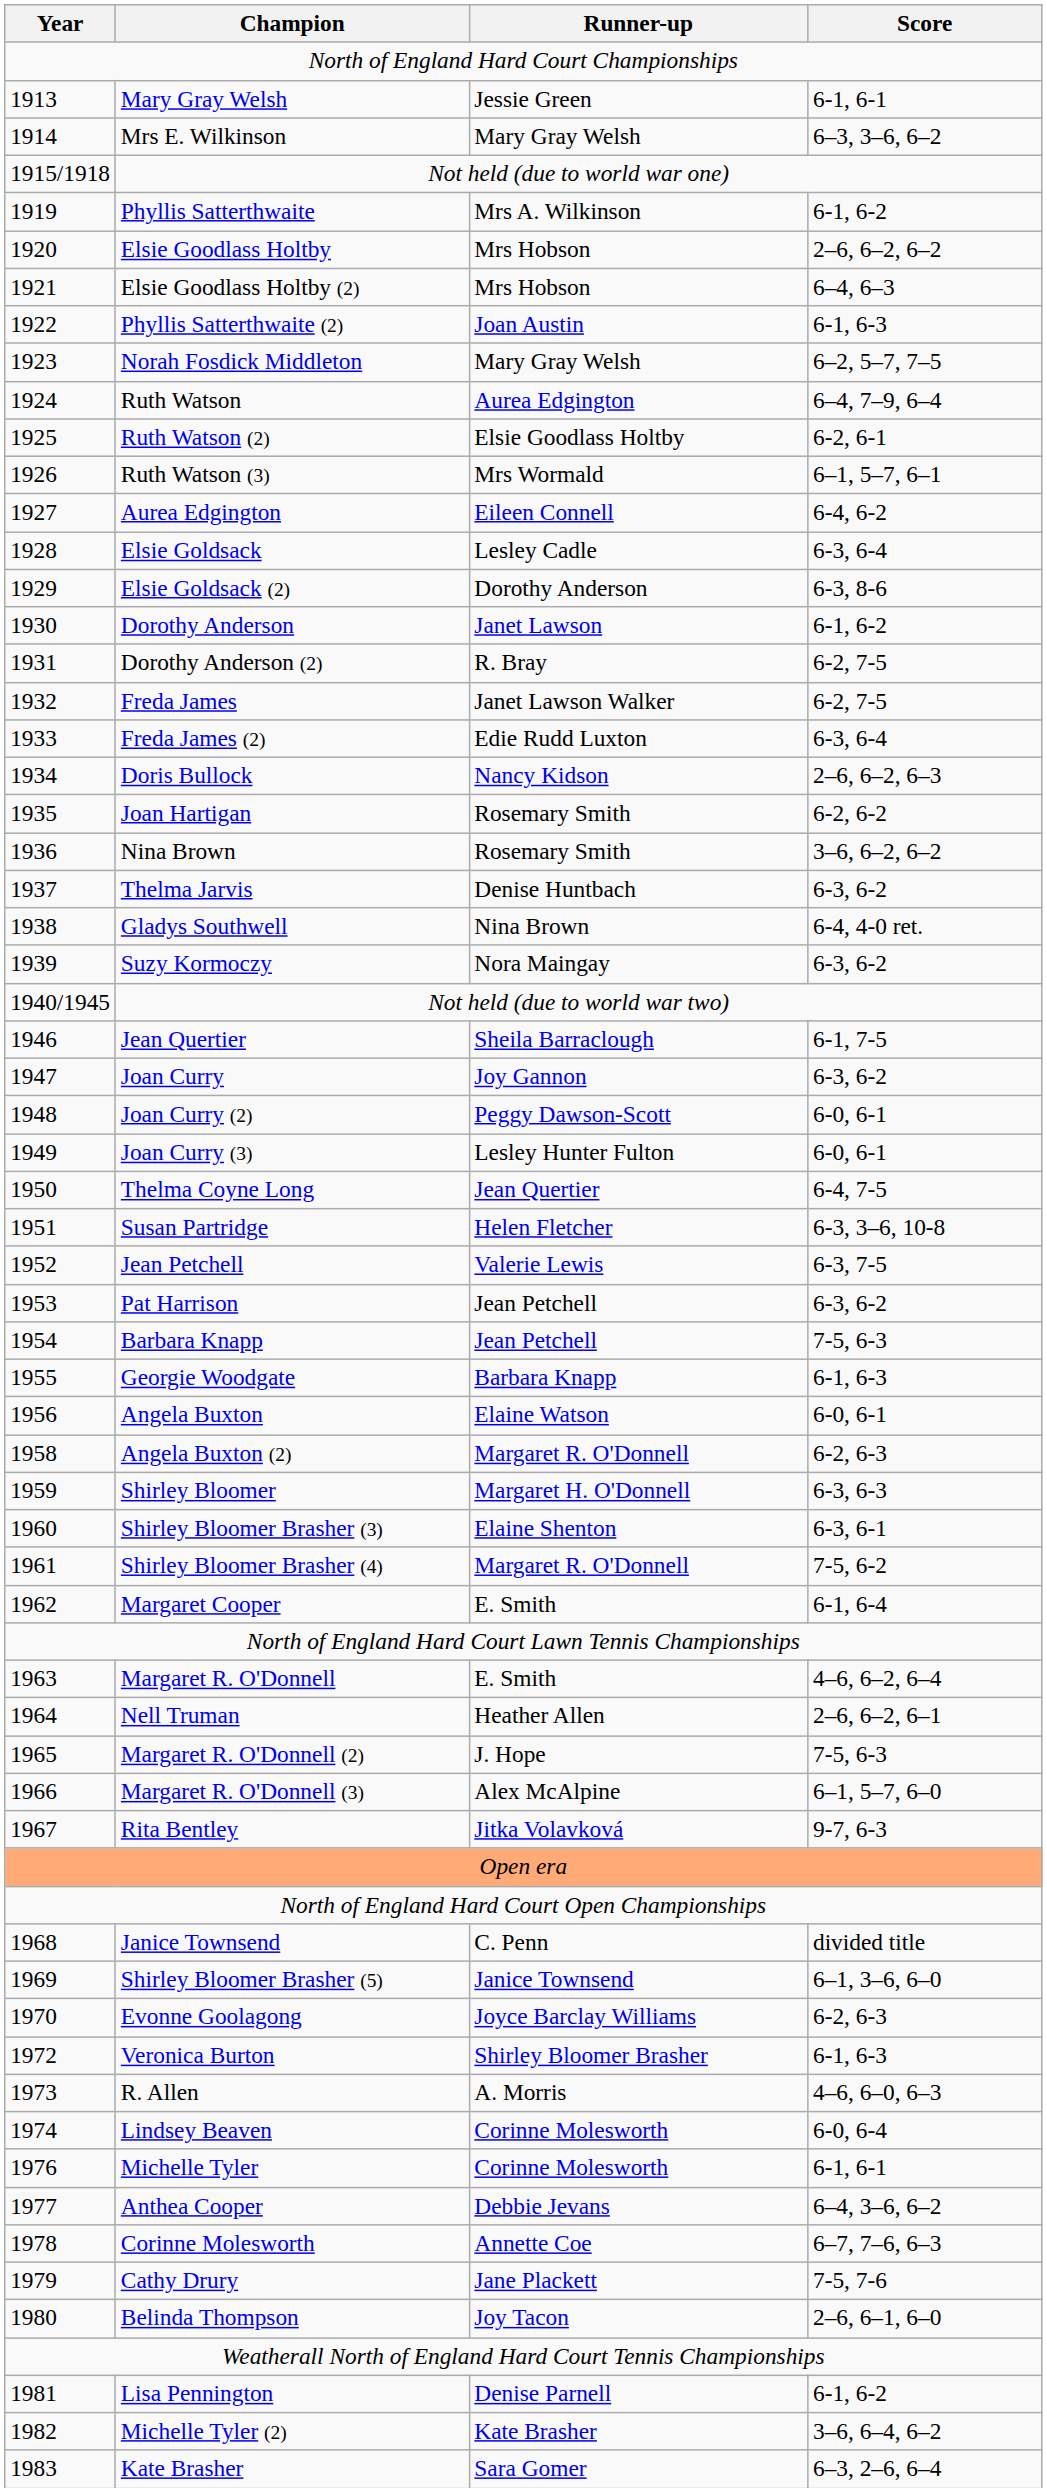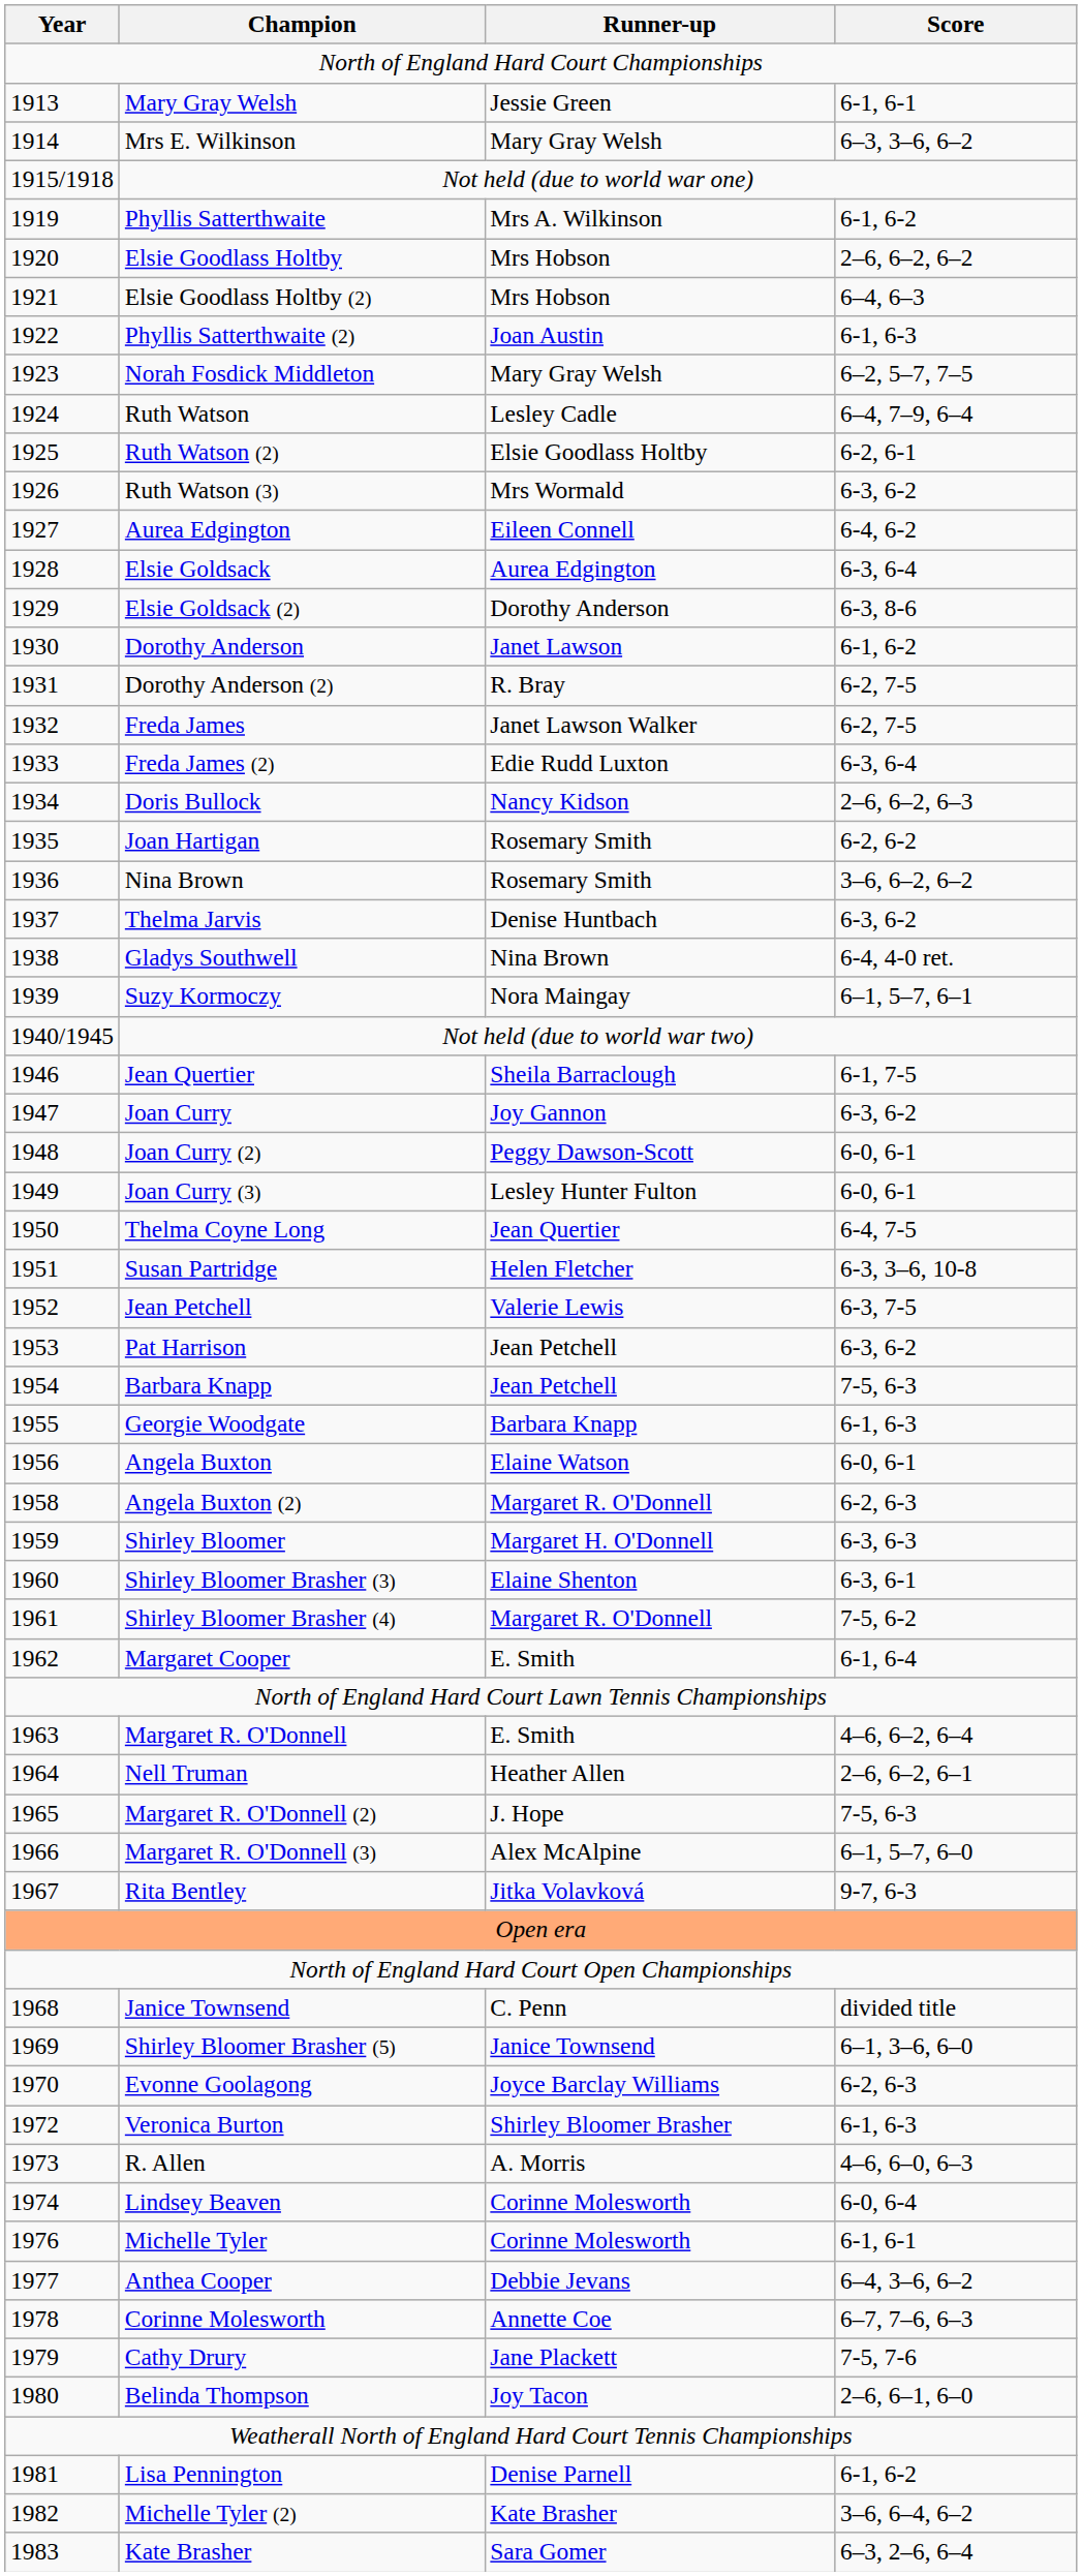Ruth Watson | Runner-up: Aurea Edgington -> Lesley Cadle
Ruth Watson (3) | Score: 6–1, 5–7, 6–1 -> 6-3, 6-2
Elsie Goldsack | Runner-up: Lesley Cadle -> Aurea Edgington
Suzy Kormoczy | Score: 6-3, 6-2 -> 6–1, 5–7, 6–1
